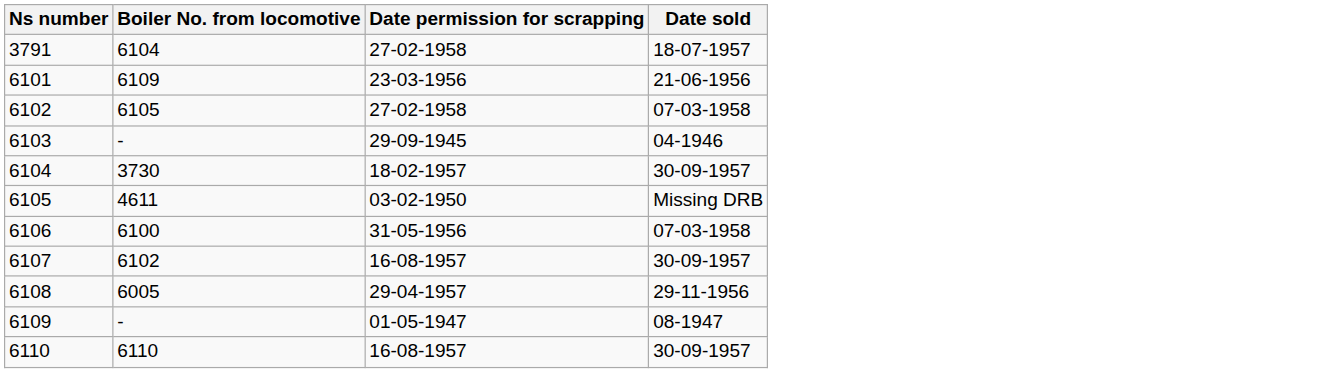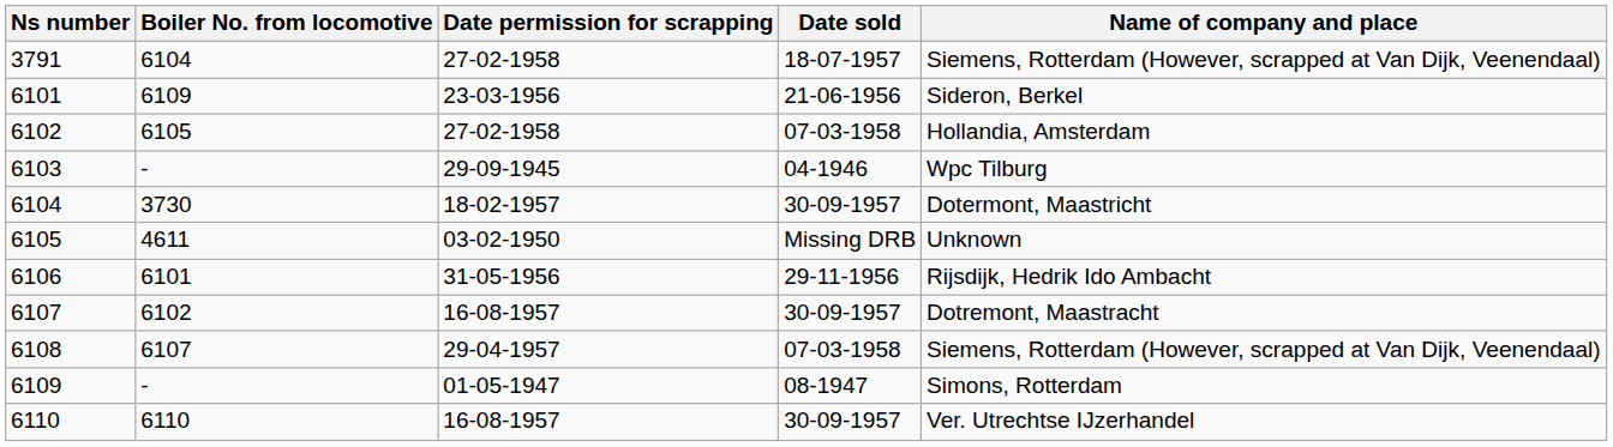+ column: Name of company and place | Siemens, Rotterdam (However, scrapped at Van Dijk, Veenendaal) | Sideron, Berkel | Hollandia, Amsterdam | Wpc Tilburg | Dotermont, Maastricht | Unknown | Rijsdijk, Hedrik Ido Ambacht | Dotremont, Maastracht | Siemens, Rotterdam (However, scrapped at Van Dijk, Veenendaal) | Simons, Rotterdam | Ver. Utrechtse IJzerhandel
6106 | Boiler No. from locomotive: 6100 -> 6101
6106 | Date sold: 07-03-1958 -> 29-11-1956
6108 | Boiler No. from locomotive: 6005 -> 6107
6108 | Date sold: 29-11-1956 -> 07-03-1958
